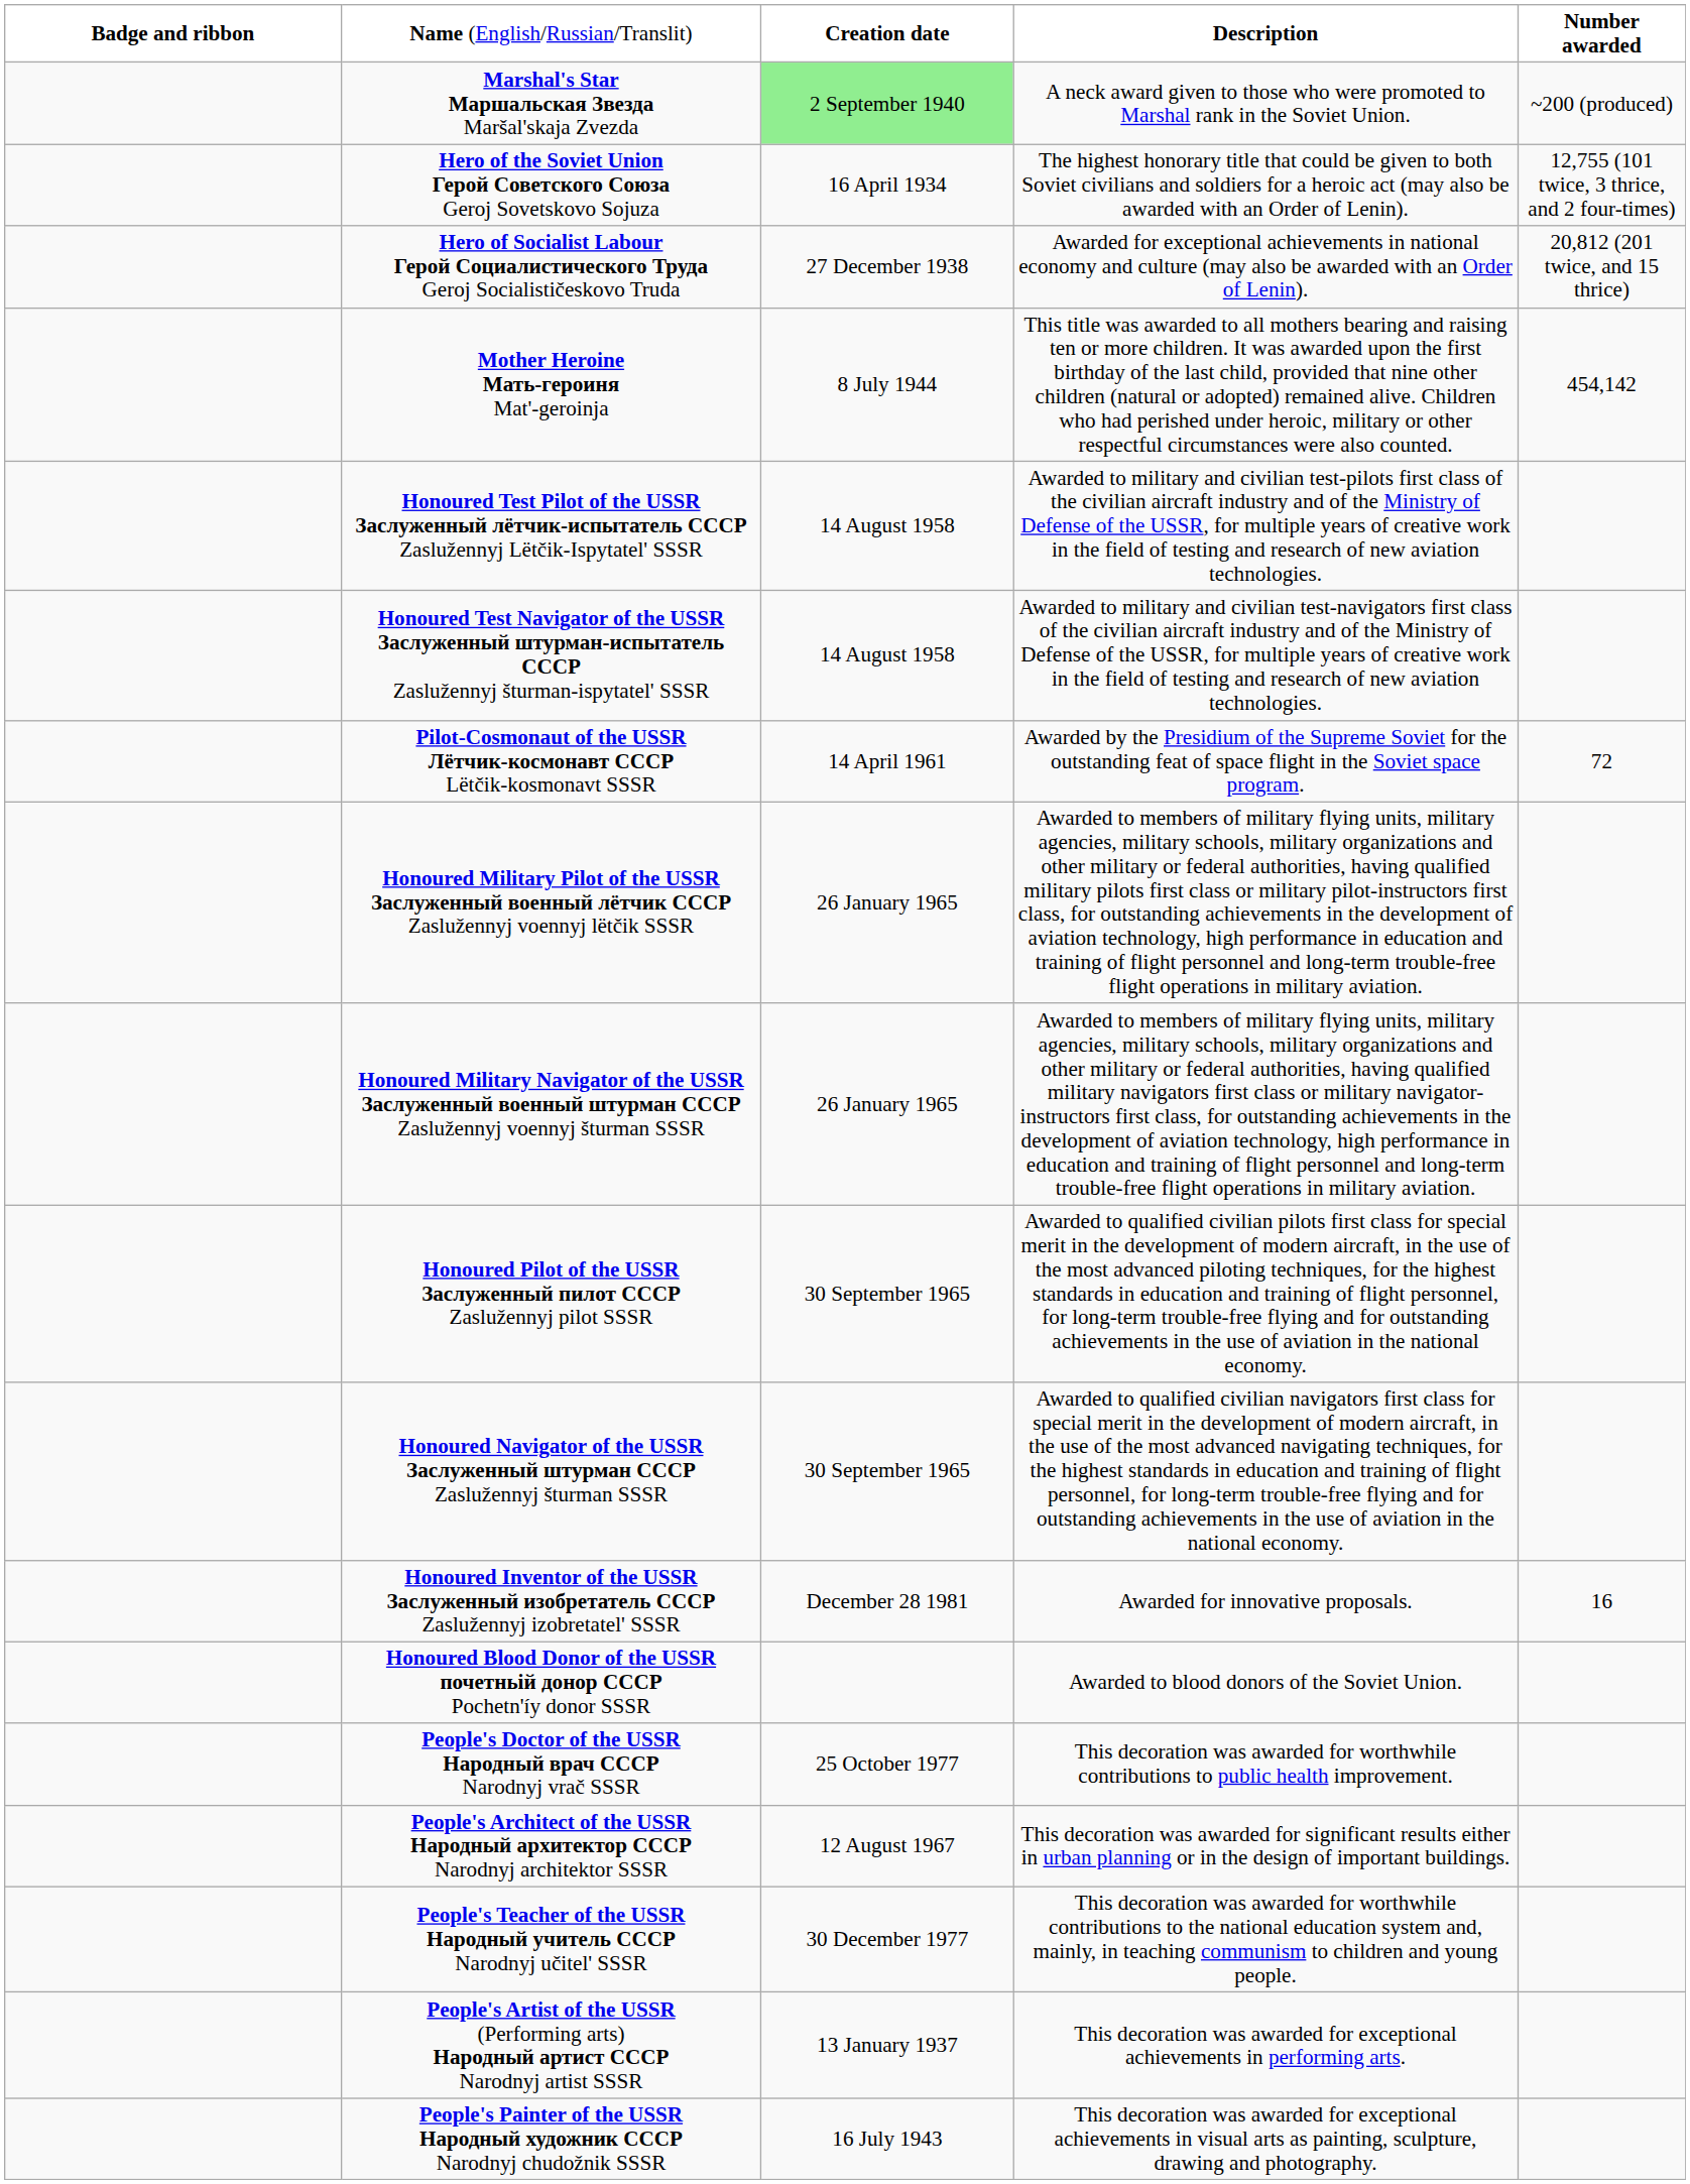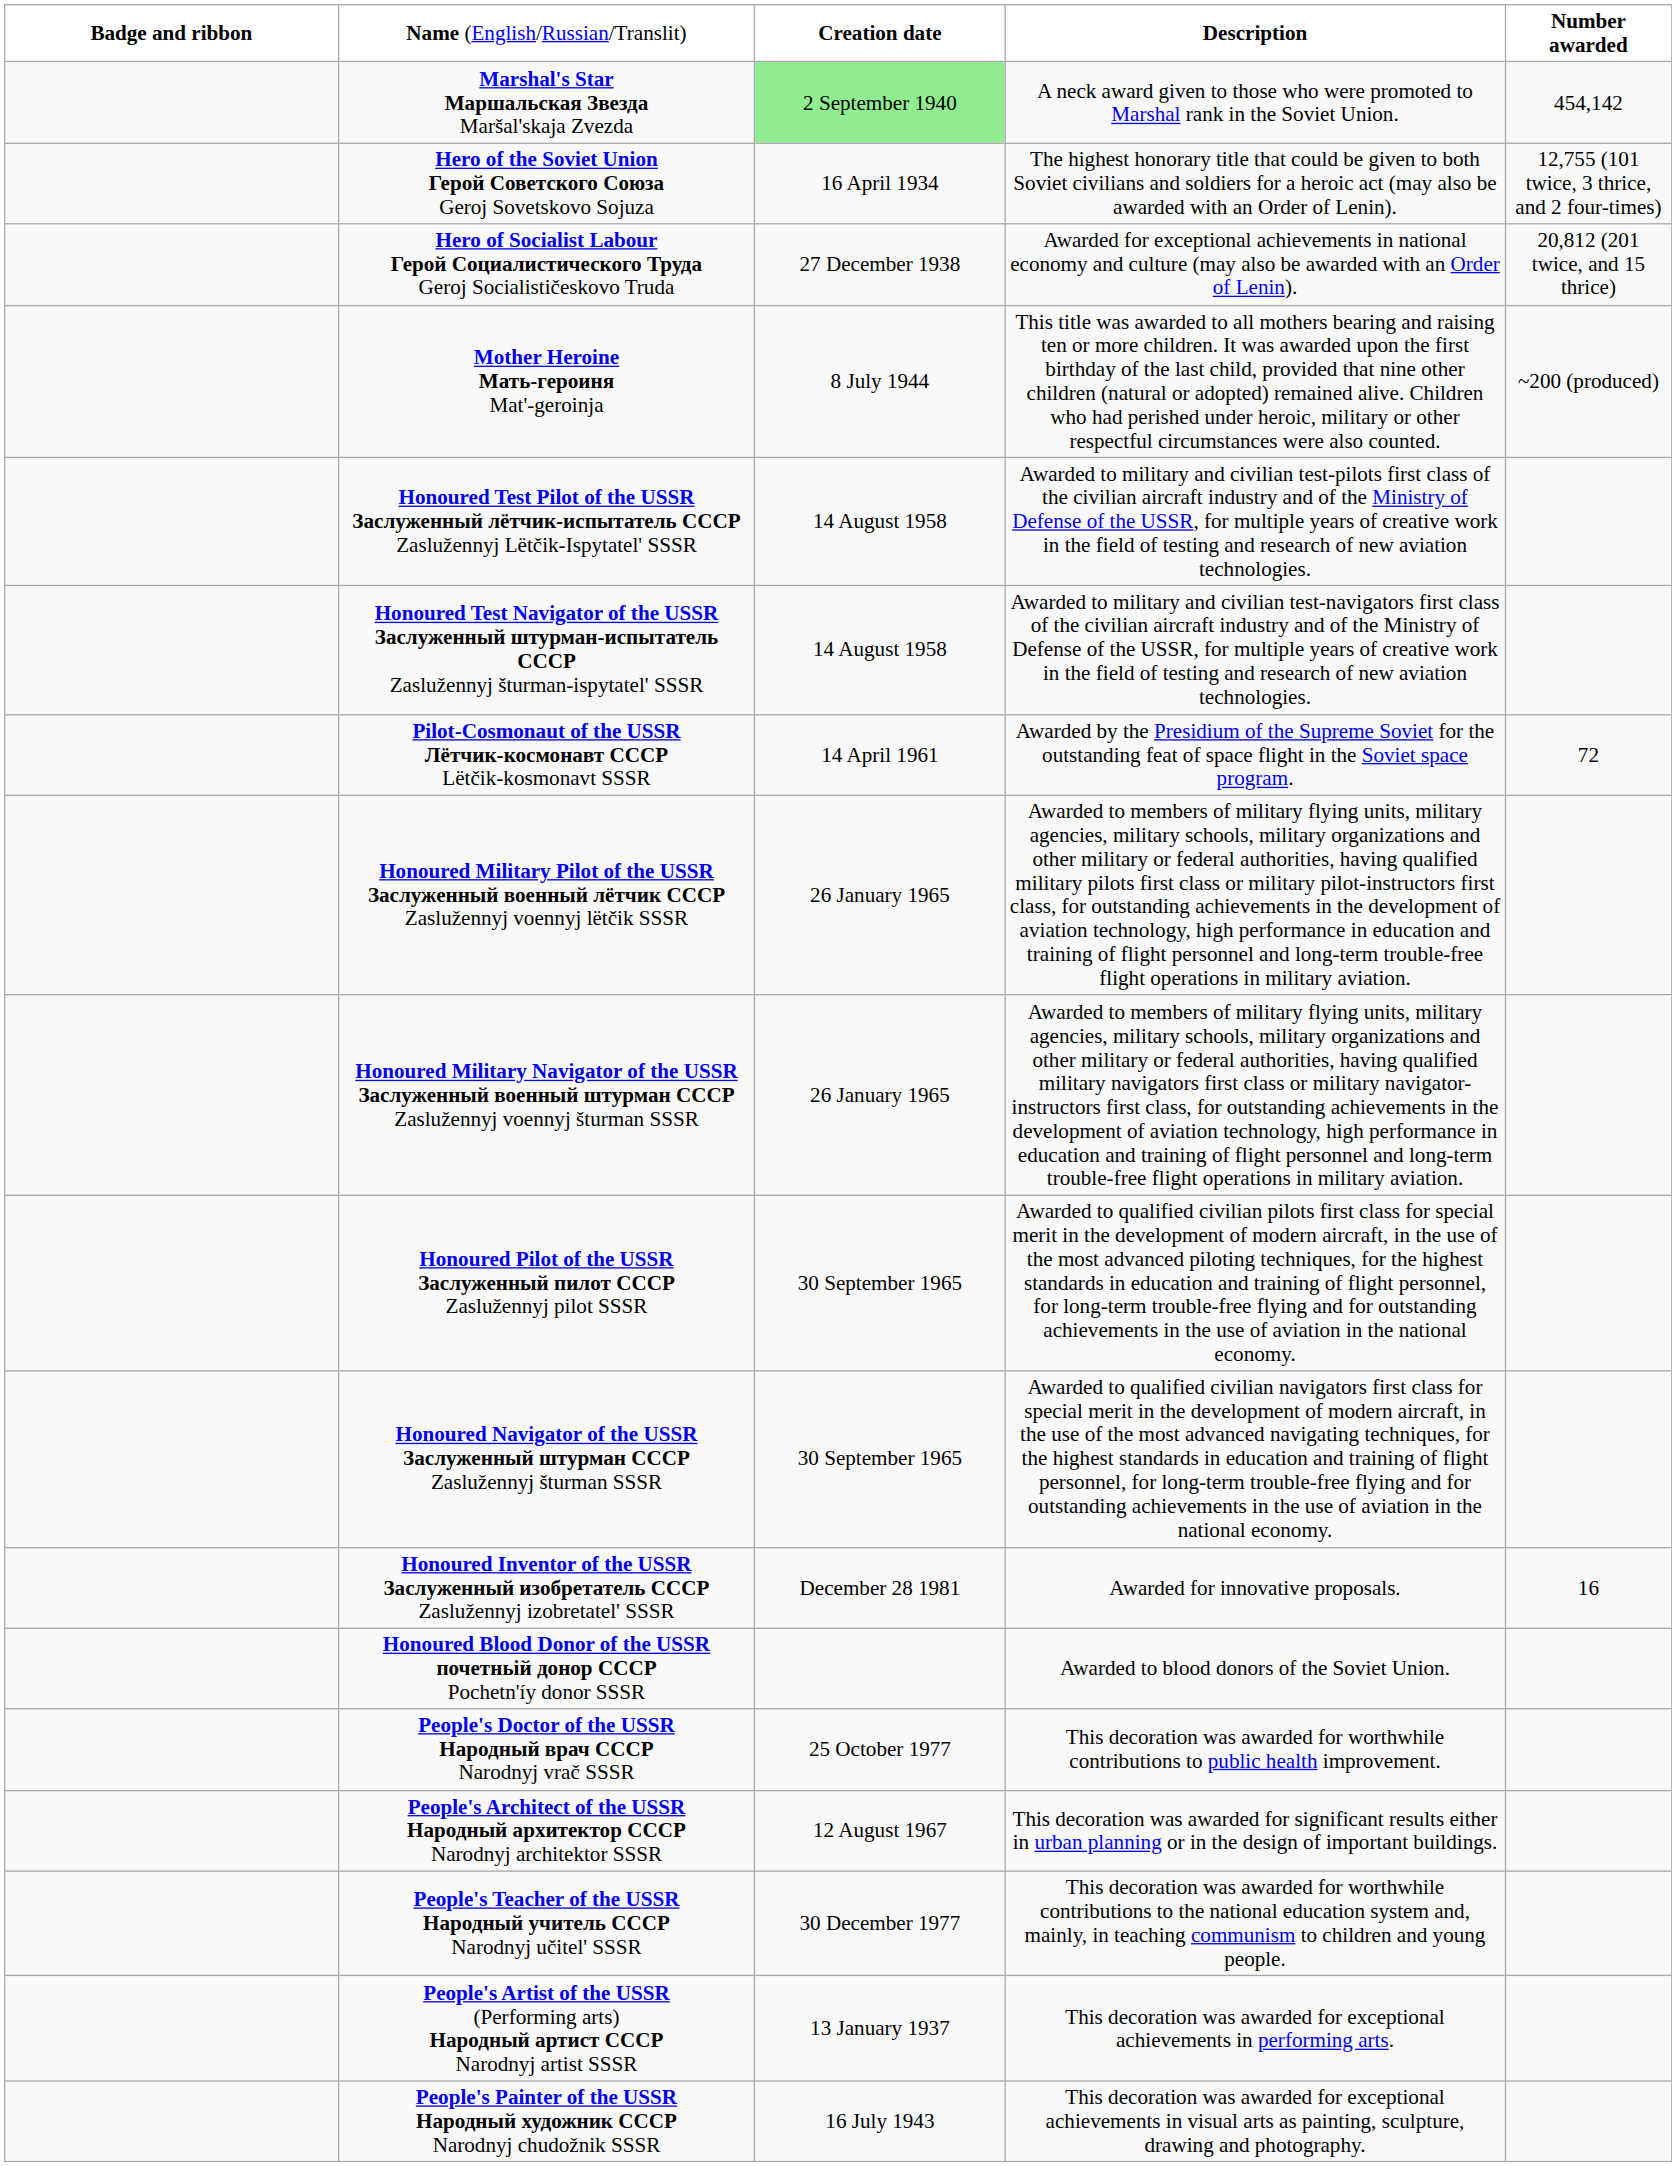Marshal's Star Маршальская Звезда Maršal'skaja Zvezda | column 5: ~200 (produced) -> 454,142
Mother Heroine Мать-героиня Mat'-geroinja | column 5: 454,142 -> ~200 (produced)
